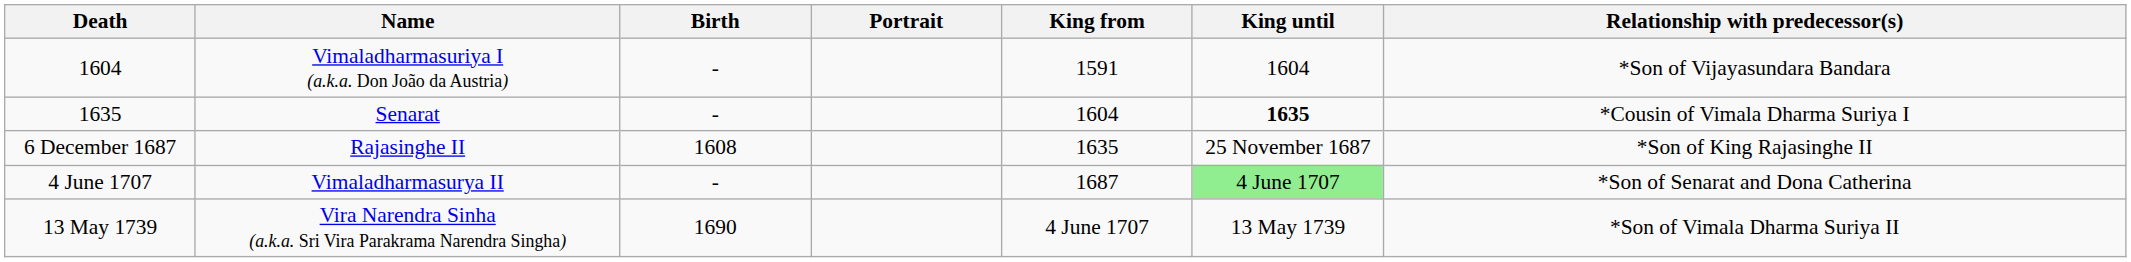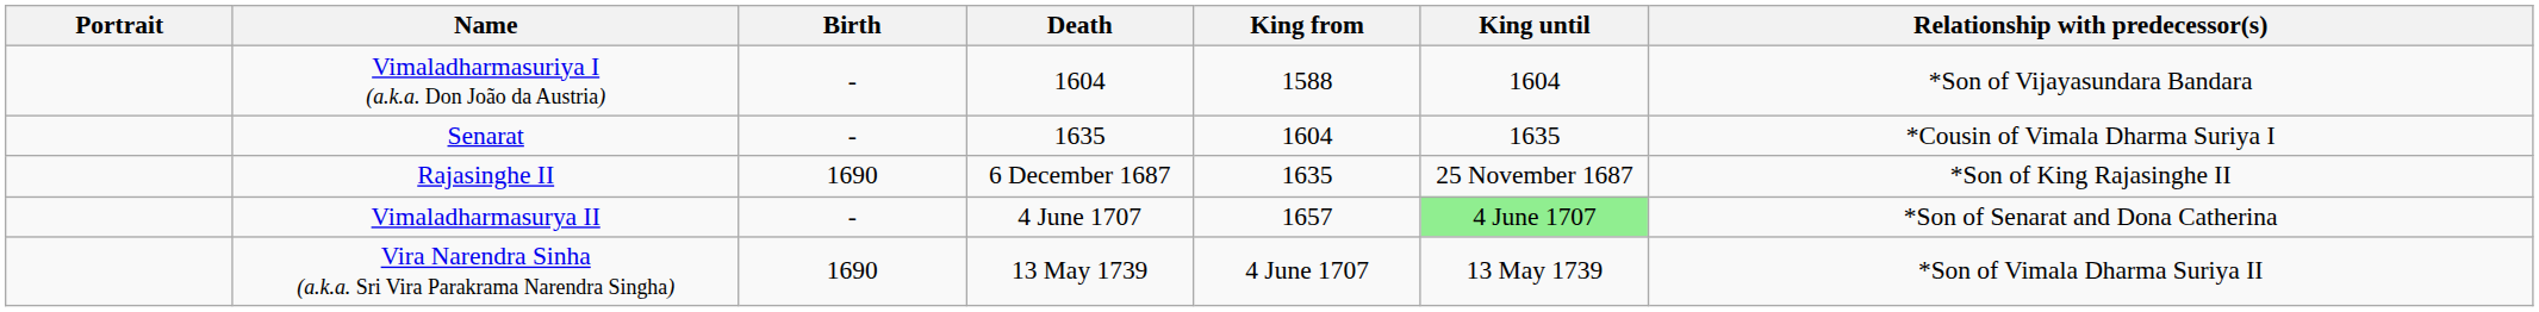columns swapped: Portrait <-> Death
Vimaladharmasuriya I (a.k.a. Don João da Austria) | King from: 1591 -> 1588
Senarat | King until: bold -> normal
Rajasinghe II | Birth: 1608 -> 1690
Vimaladharmasurya II | King from: 1687 -> 1657
